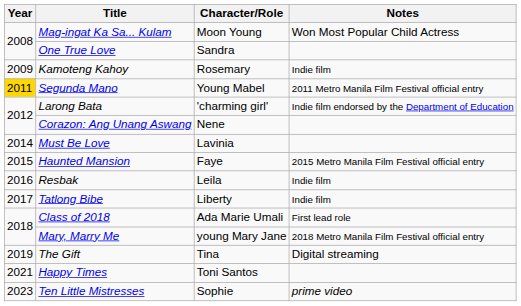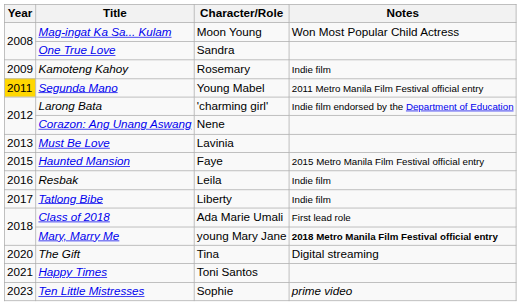Must Be Love | Year: 2014 -> 2013
Mary, Marry Me | Notes: normal -> bold
The Gift | Year: 2019 -> 2020
